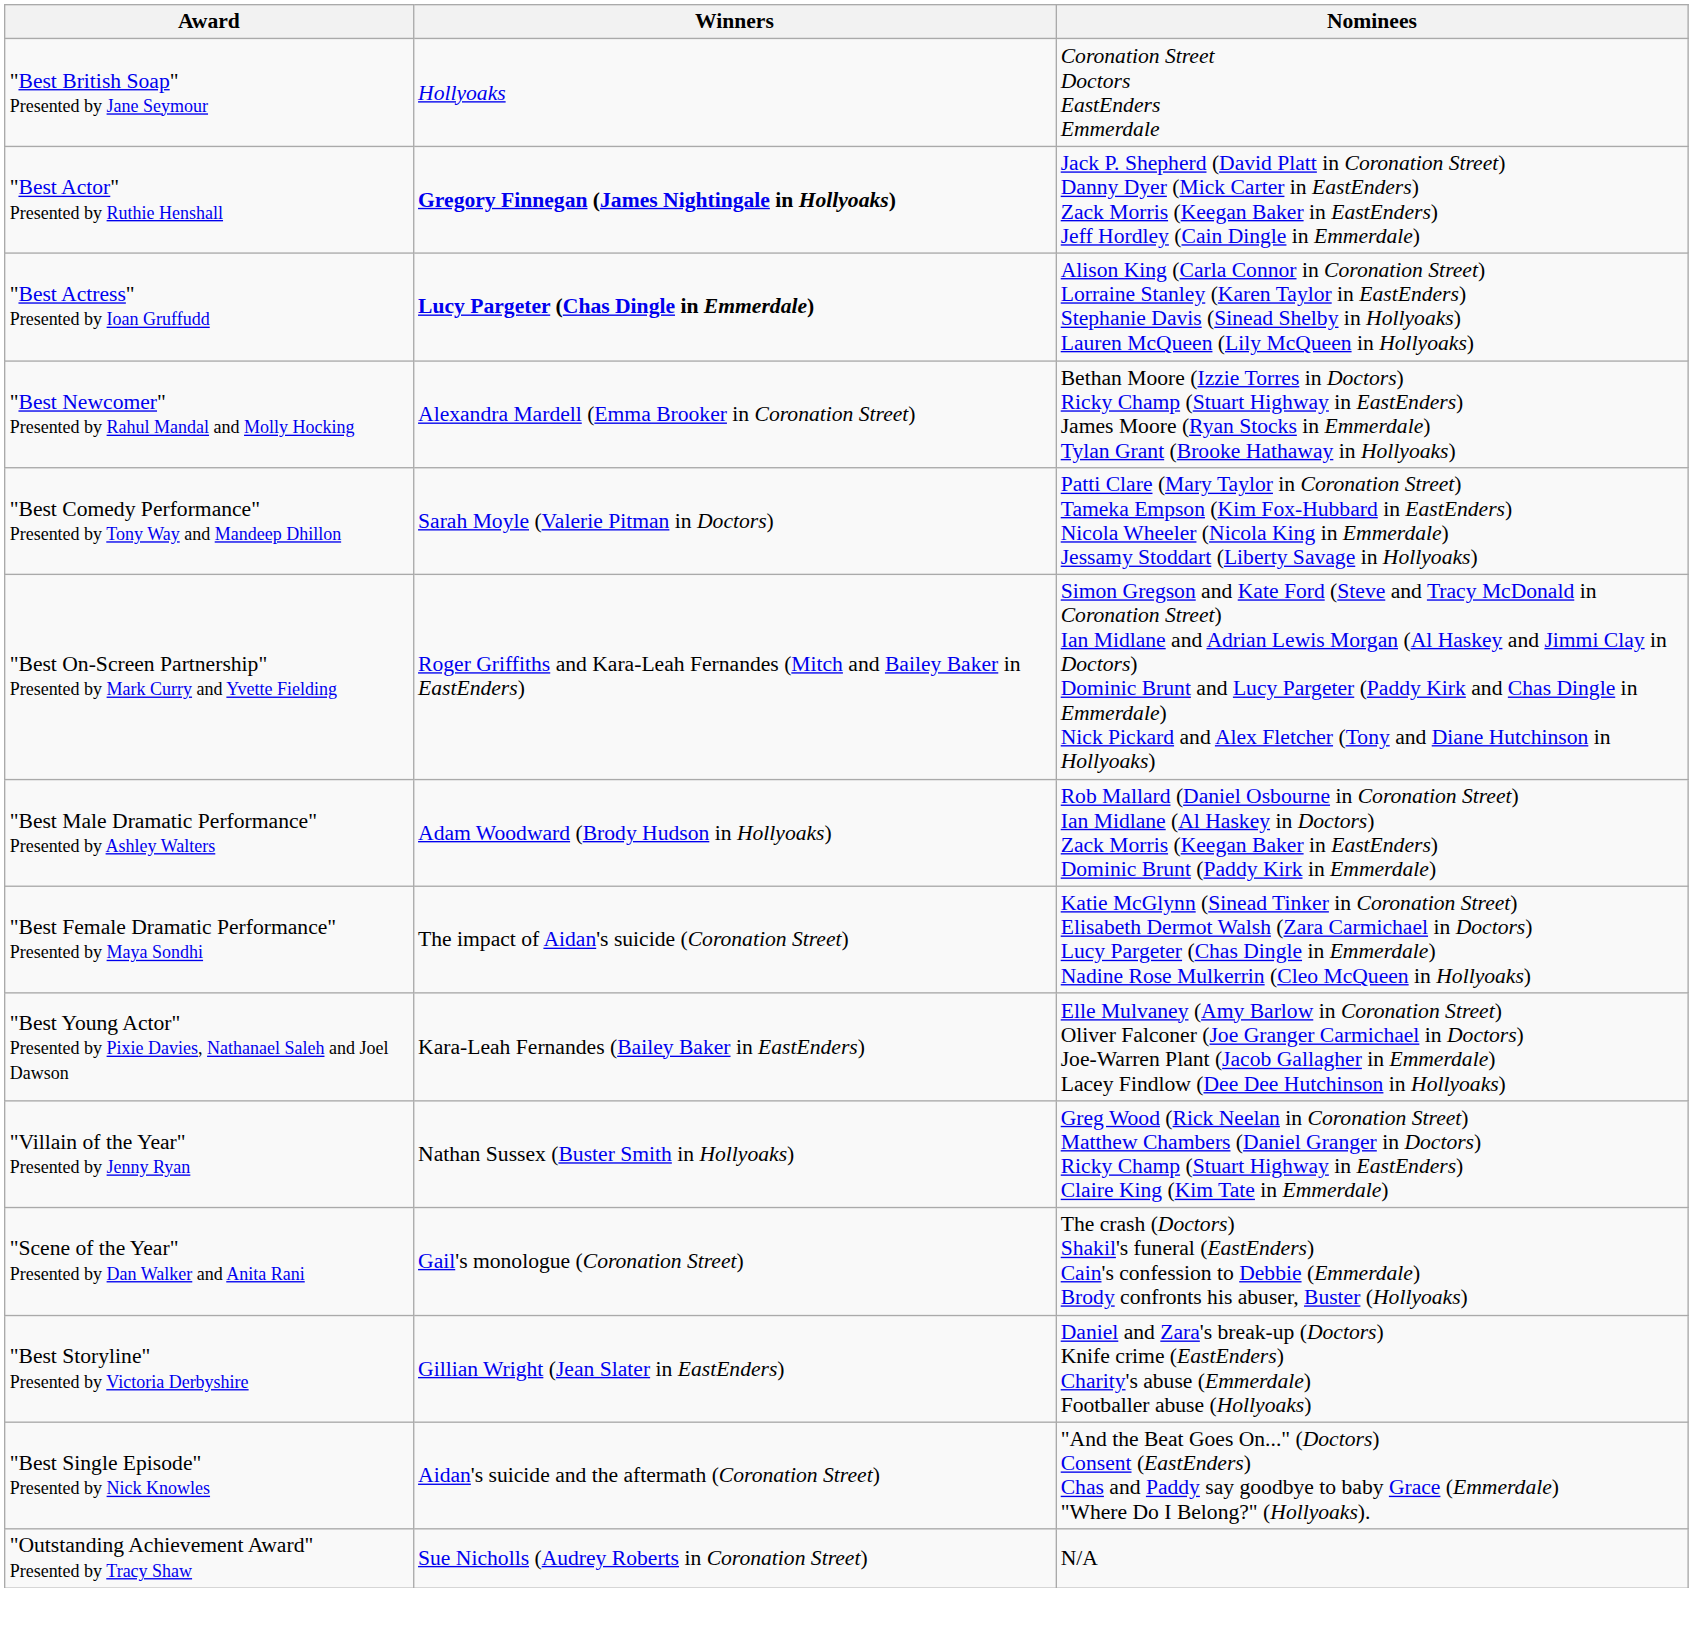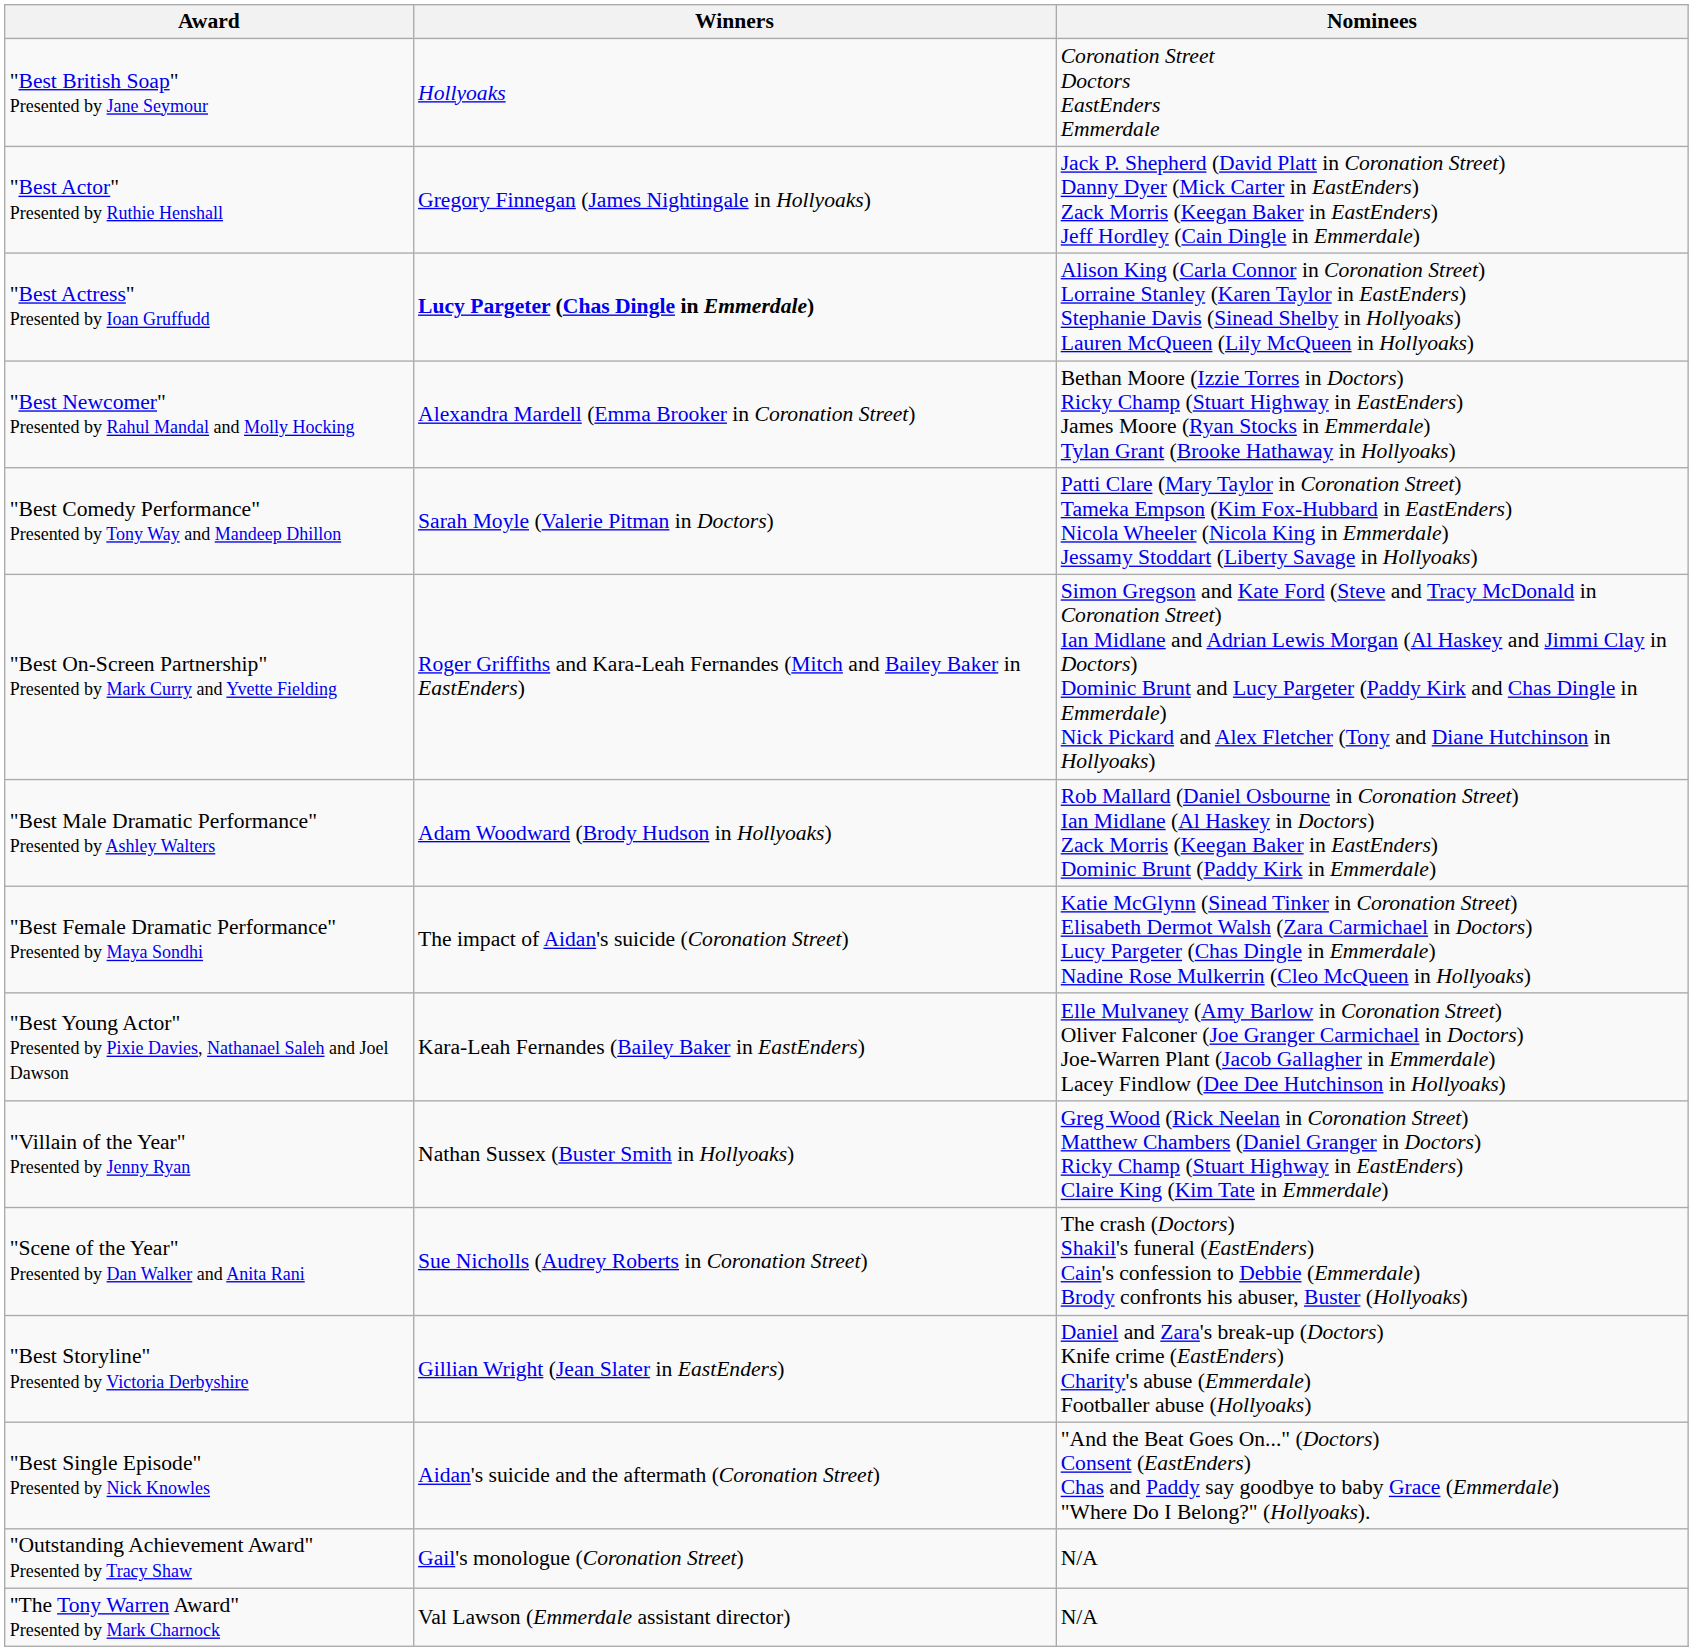"Best Actor" Presented by Ruthie Henshall | Winners: bold -> normal
"Scene of the Year" Presented by Dan Walker and Anita Rani | Winners: Gail's monologue (Coronation Street) -> Sue Nicholls (Audrey Roberts in Coronation Street)
"Outstanding Achievement Award" Presented by Tracy Shaw | Winners: Sue Nicholls (Audrey Roberts in Coronation Street) -> Gail's monologue (Coronation Street)
+ row: "The Tony Warren Award" Presented by Mark Charnock | Val Lawson (Emmerdale assistant director) | N/A
